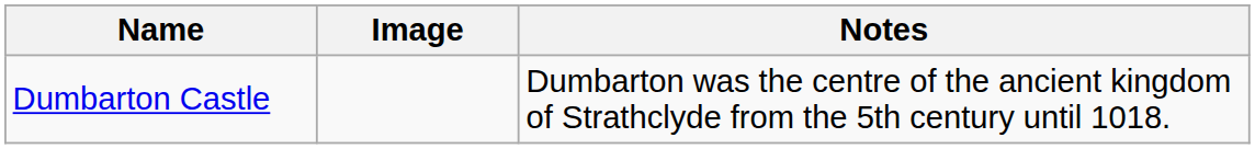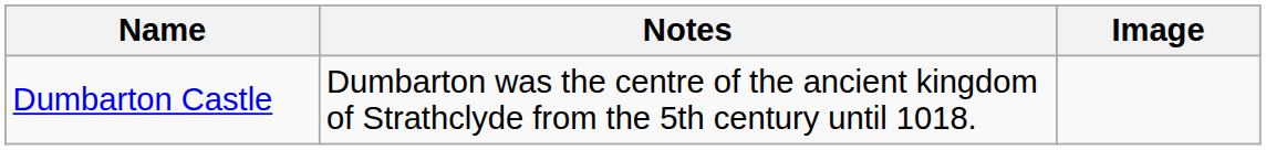columns swapped: Image <-> Notes
